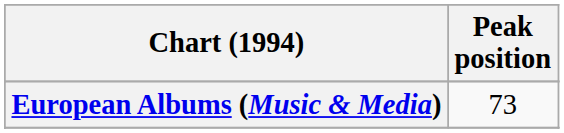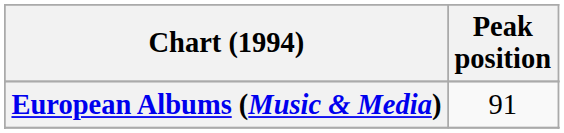European Albums (Music & Media) | Peak position: 73 -> 91
